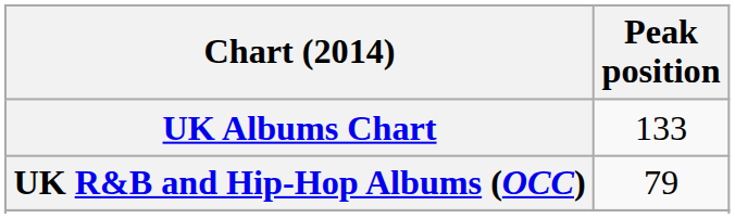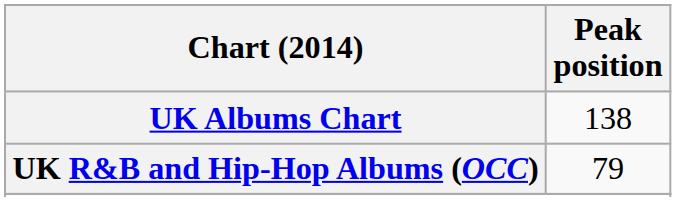UK Albums Chart | Peak position: 133 -> 138
